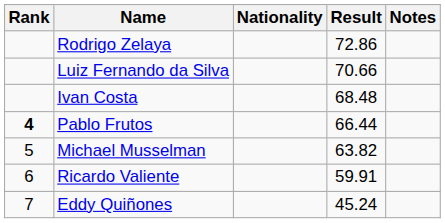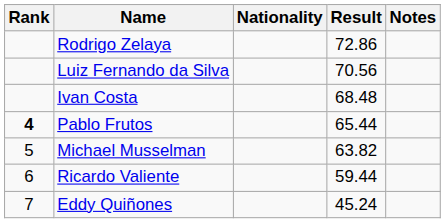Luiz Fernando da Silva | Result: 70.66 -> 70.56
Pablo Frutos | Result: 66.44 -> 65.44
Ricardo Valiente | Result: 59.91 -> 59.44
